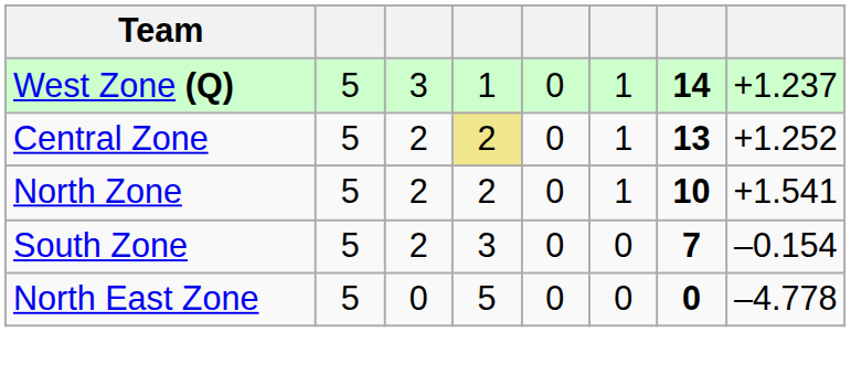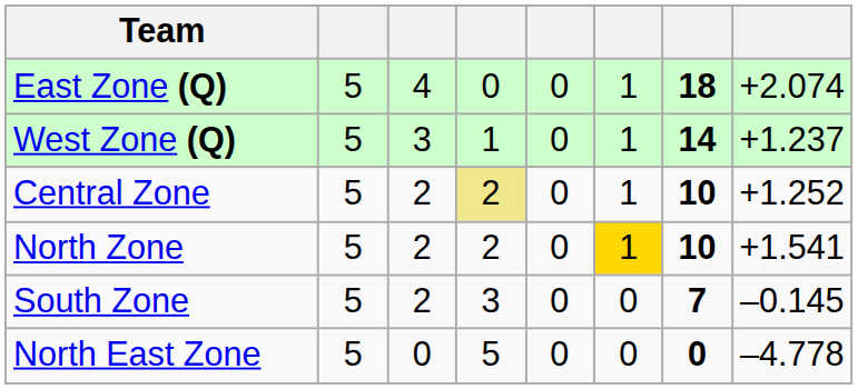+ row: East Zone (Q) | 5 | 4 | 0 | 0 | 1 | 18 | +2.074
Central Zone | column 7: 13 -> 10
North Zone | column 6: no background -> gold background
South Zone | column 8: –0.154 -> –0.145
